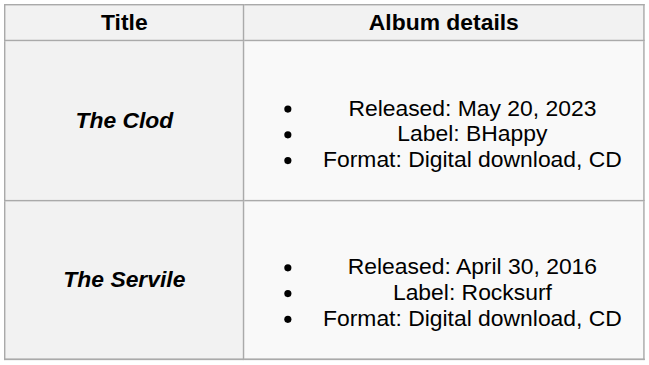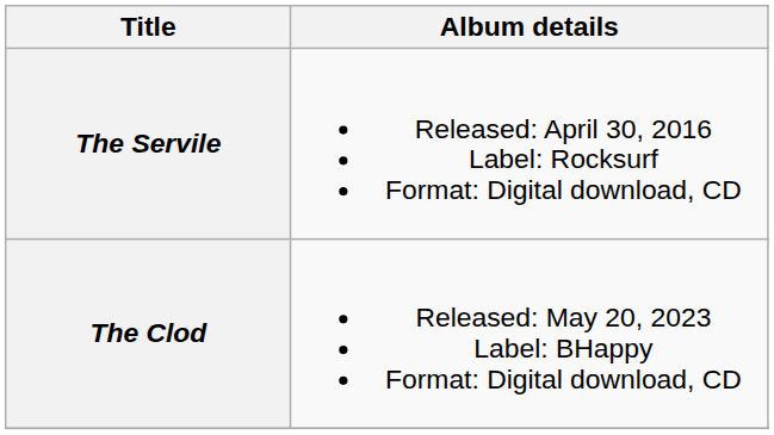rows swapped: The Servile <-> The Clod
